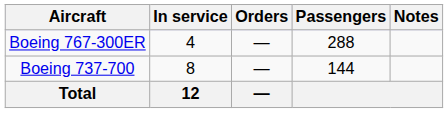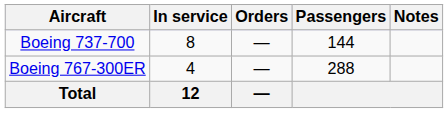rows swapped: Boeing 737-700 <-> Boeing 767-300ER
